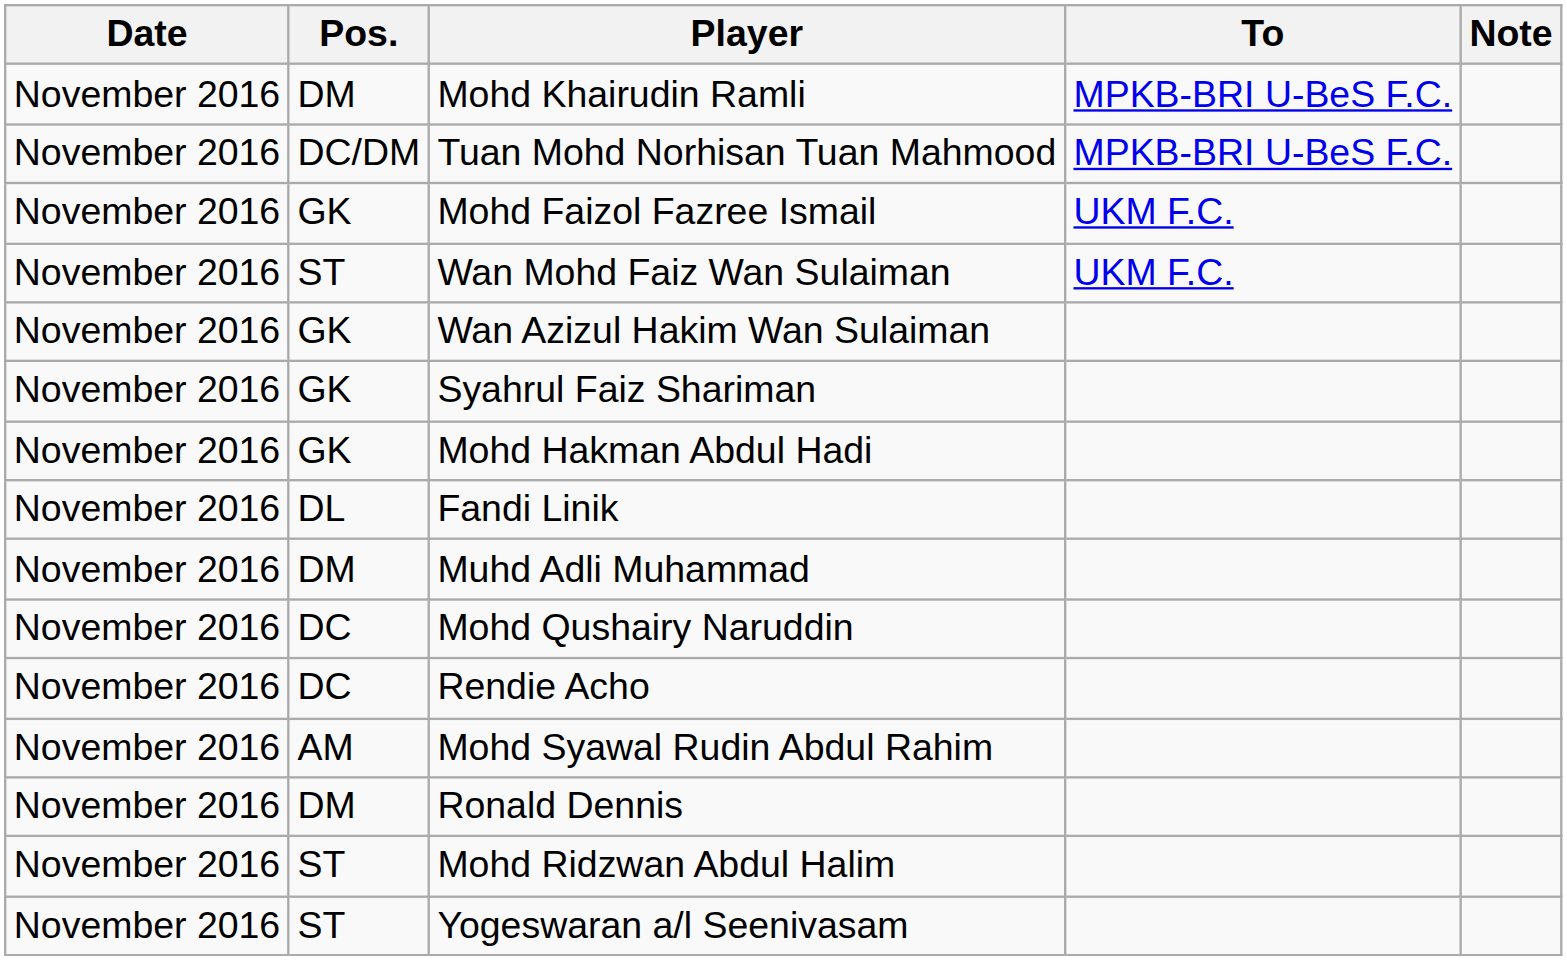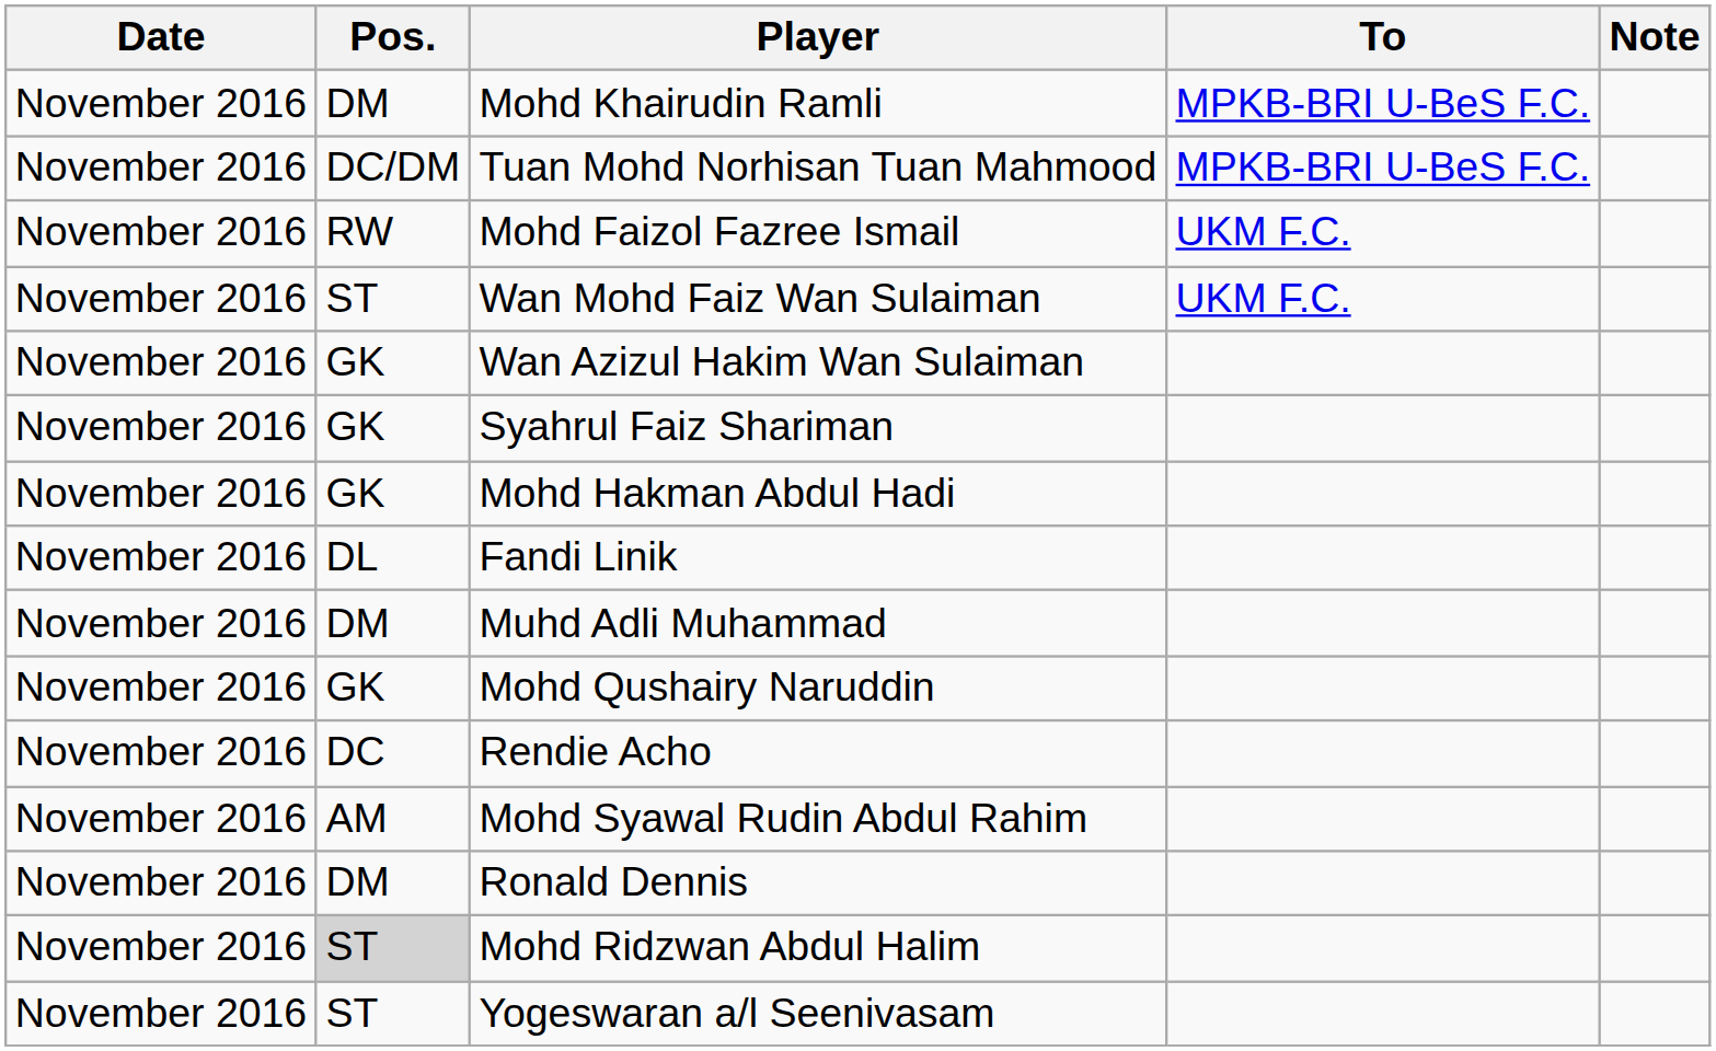Mohd Faizol Fazree Ismail | Pos.: GK -> RW
Mohd Qushairy Naruddin | Pos.: DC -> GK
Mohd Ridzwan Abdul Halim | Pos.: no background -> lightgrey background
